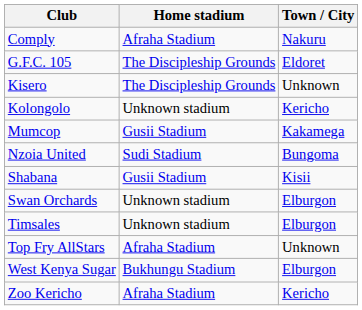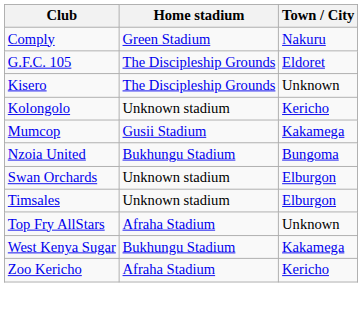Comply | Home stadium: Afraha Stadium -> Green Stadium
Nzoia United | Home stadium: Sudi Stadium -> Bukhungu Stadium
- row: Shabana | Gusii Stadium | Kisii
West Kenya Sugar | Town / City: Elburgon -> Kakamega
